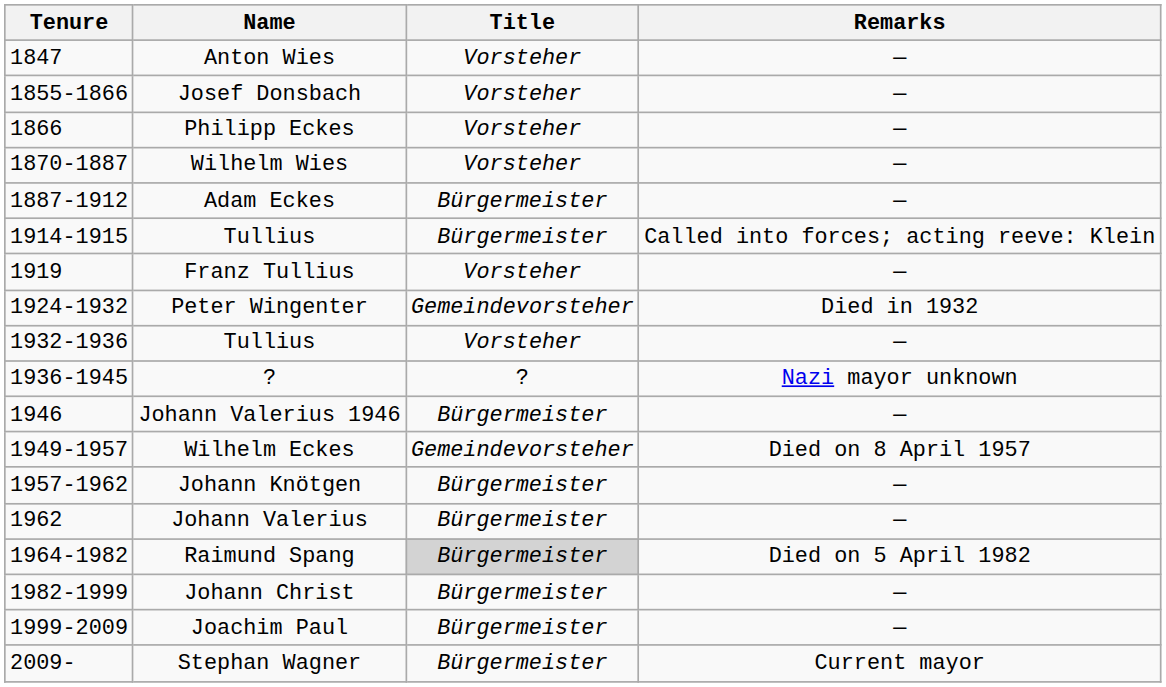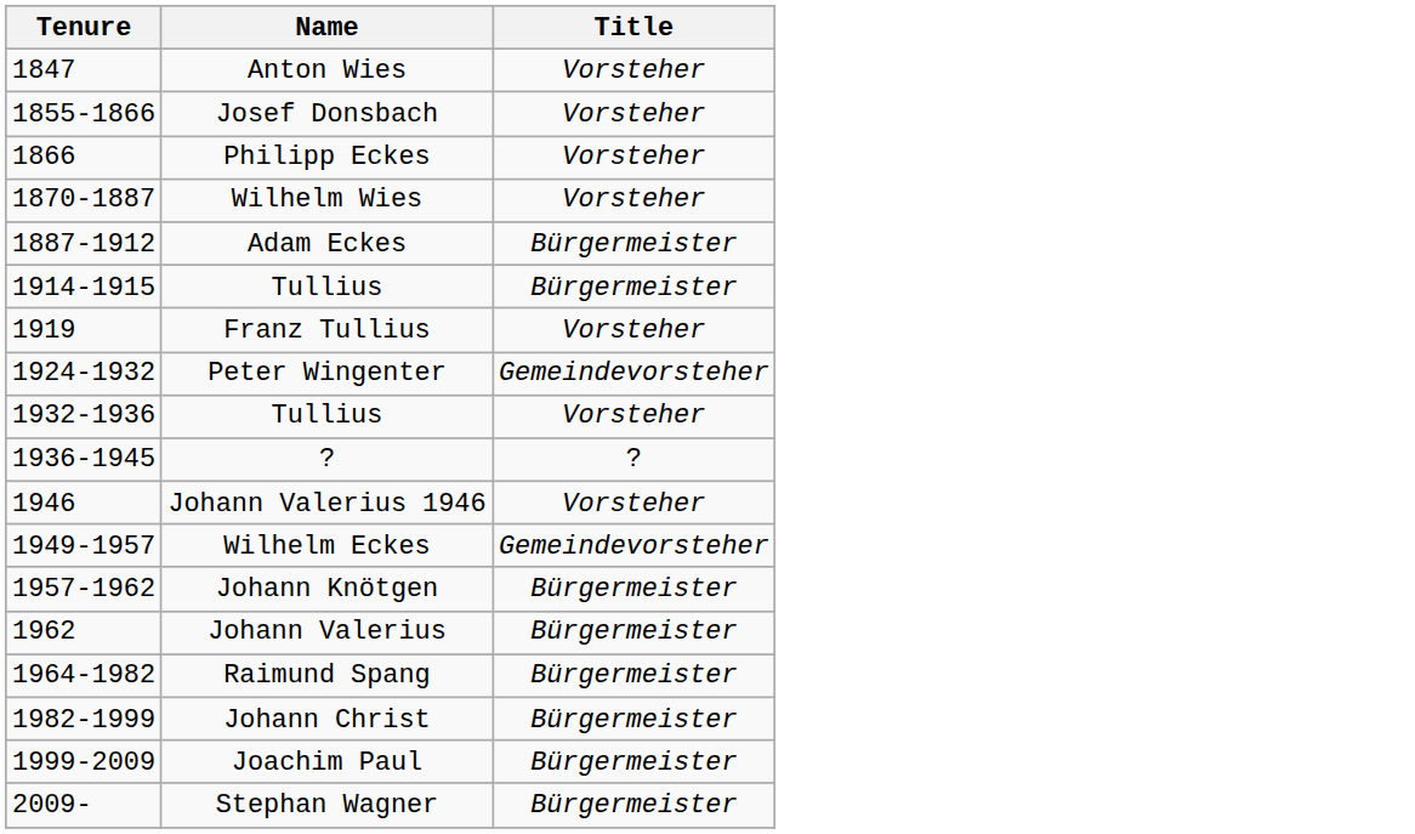- column: Remarks | — | — | — | — | — | Called into forces; acting reeve: Klein | — | Died in 1932 | — | Nazi mayor unknown | — | Died on 8 April 1957 | — | — | Died on 5 April 1982 | — | — | Current mayor
Johann Valerius 1946 | Title: Bürgermeister -> Vorsteher
Raimund Spang | Title: lightgrey background -> no background
